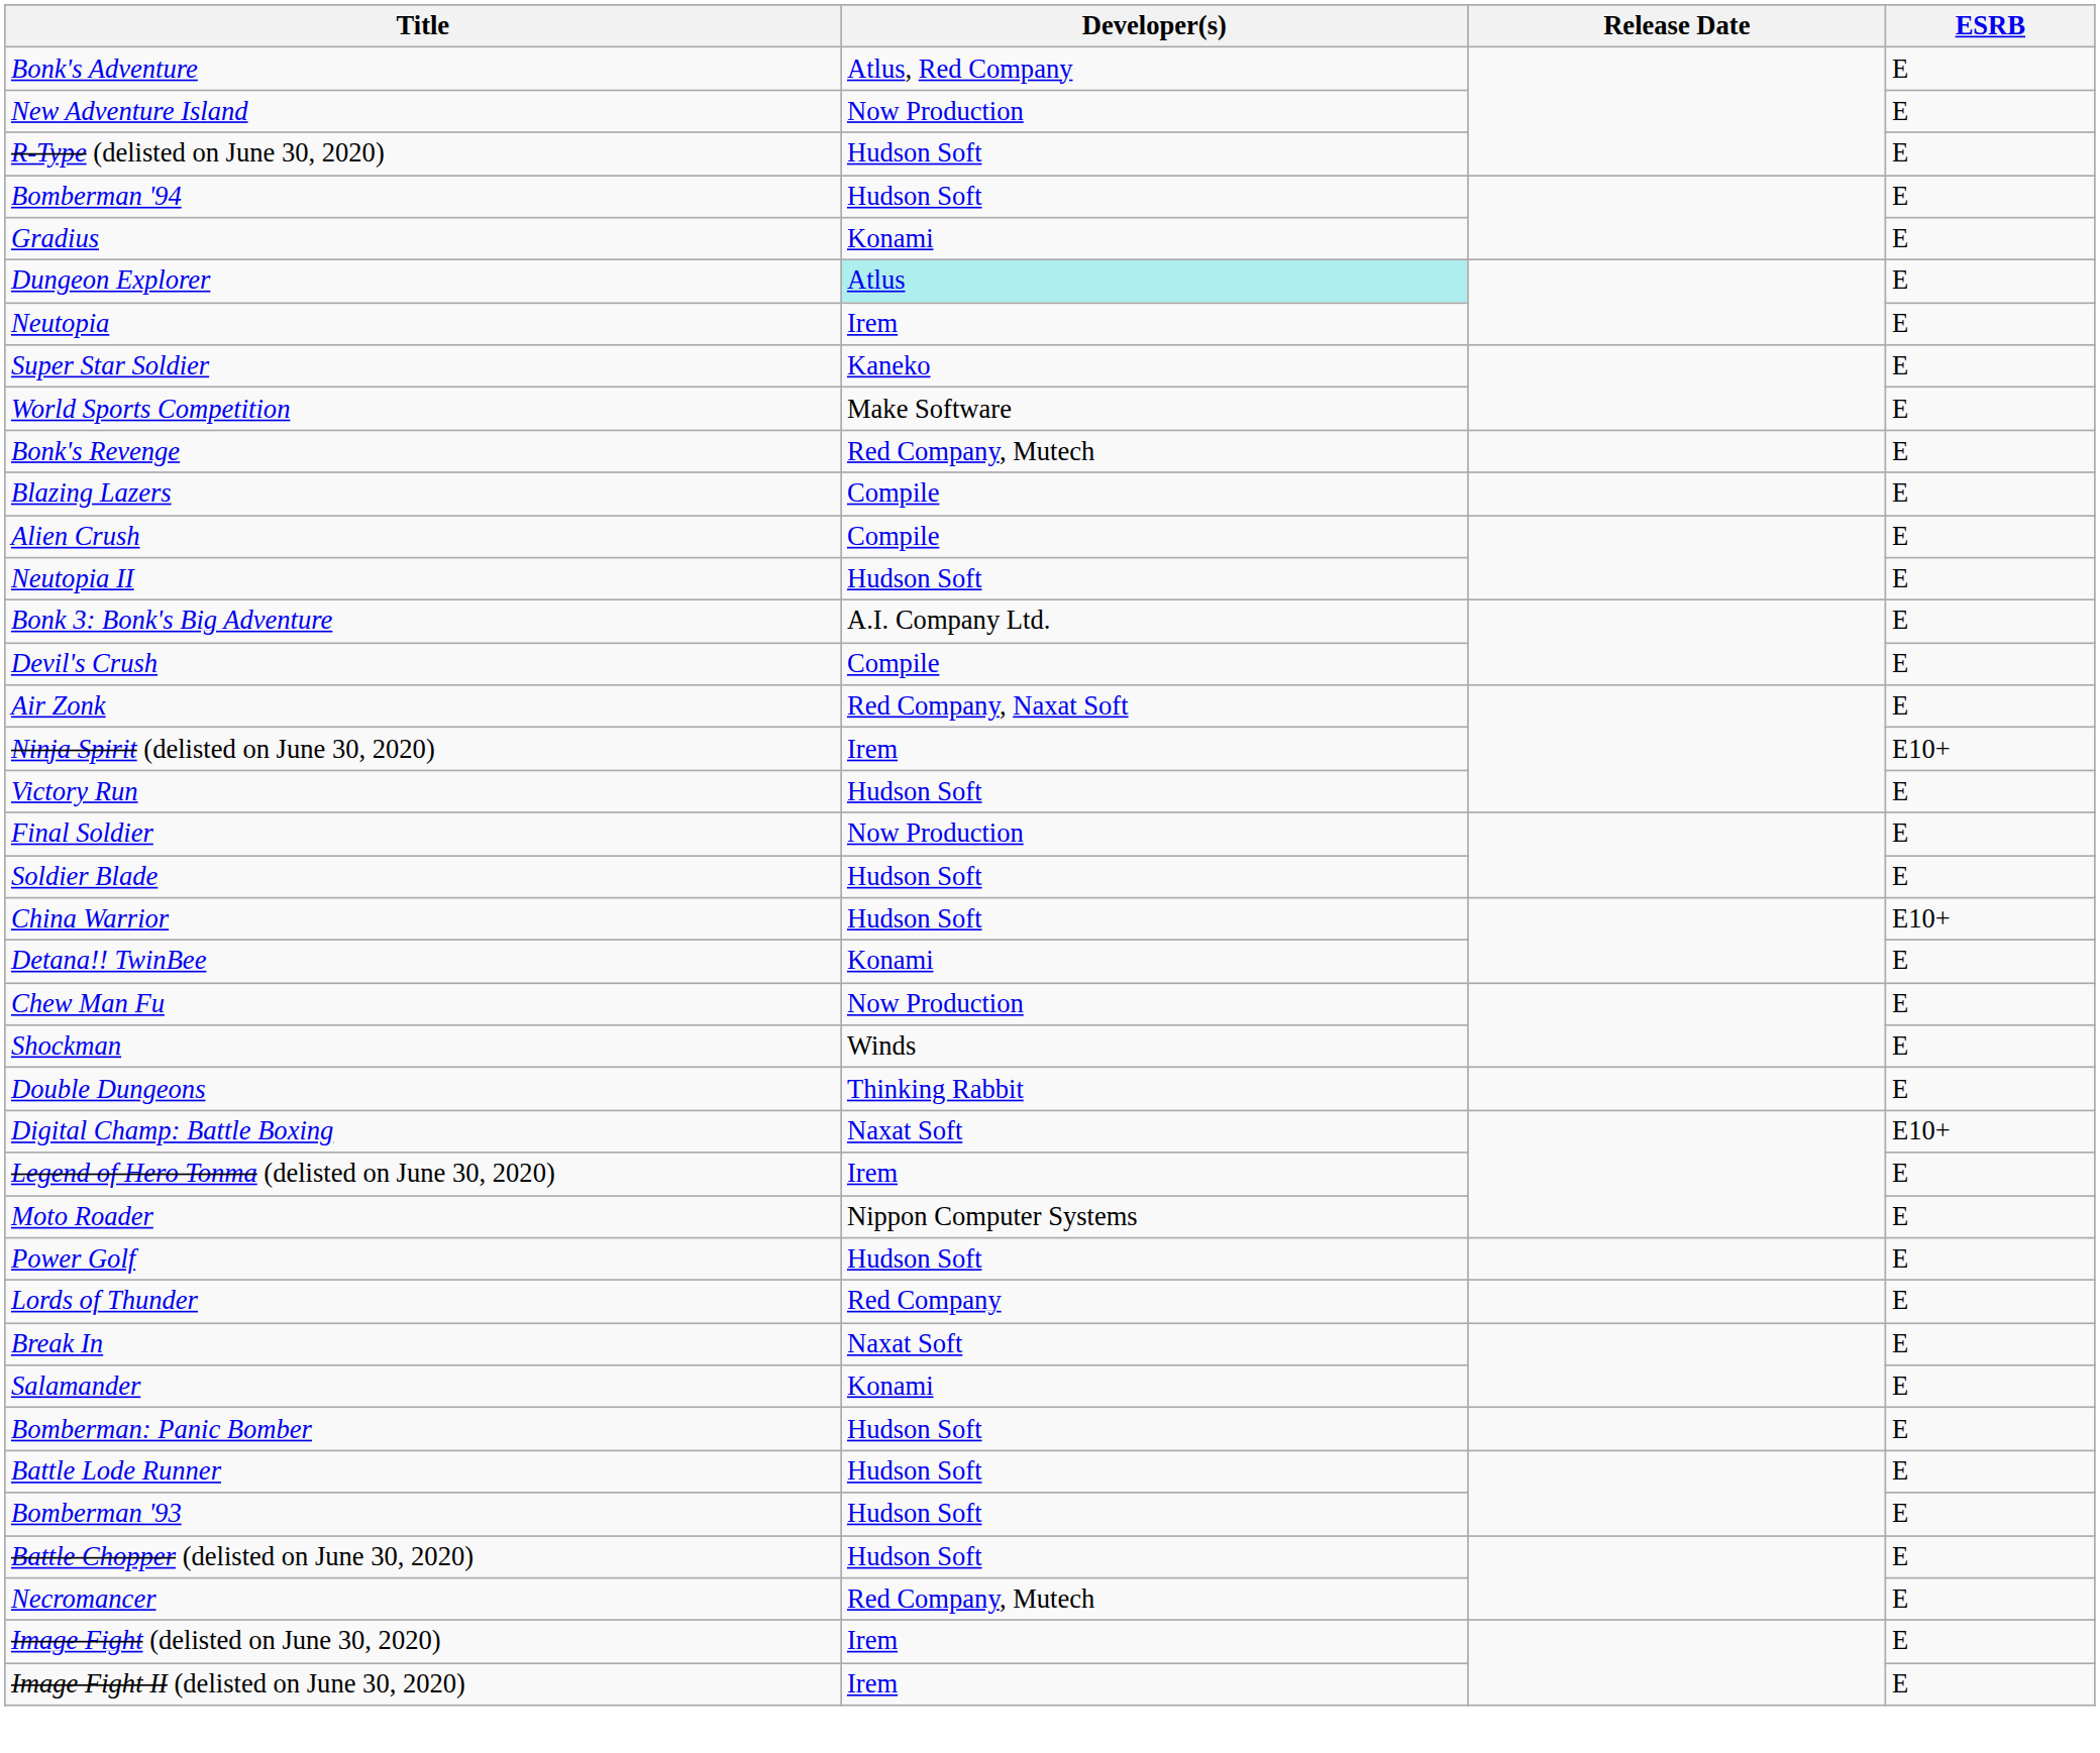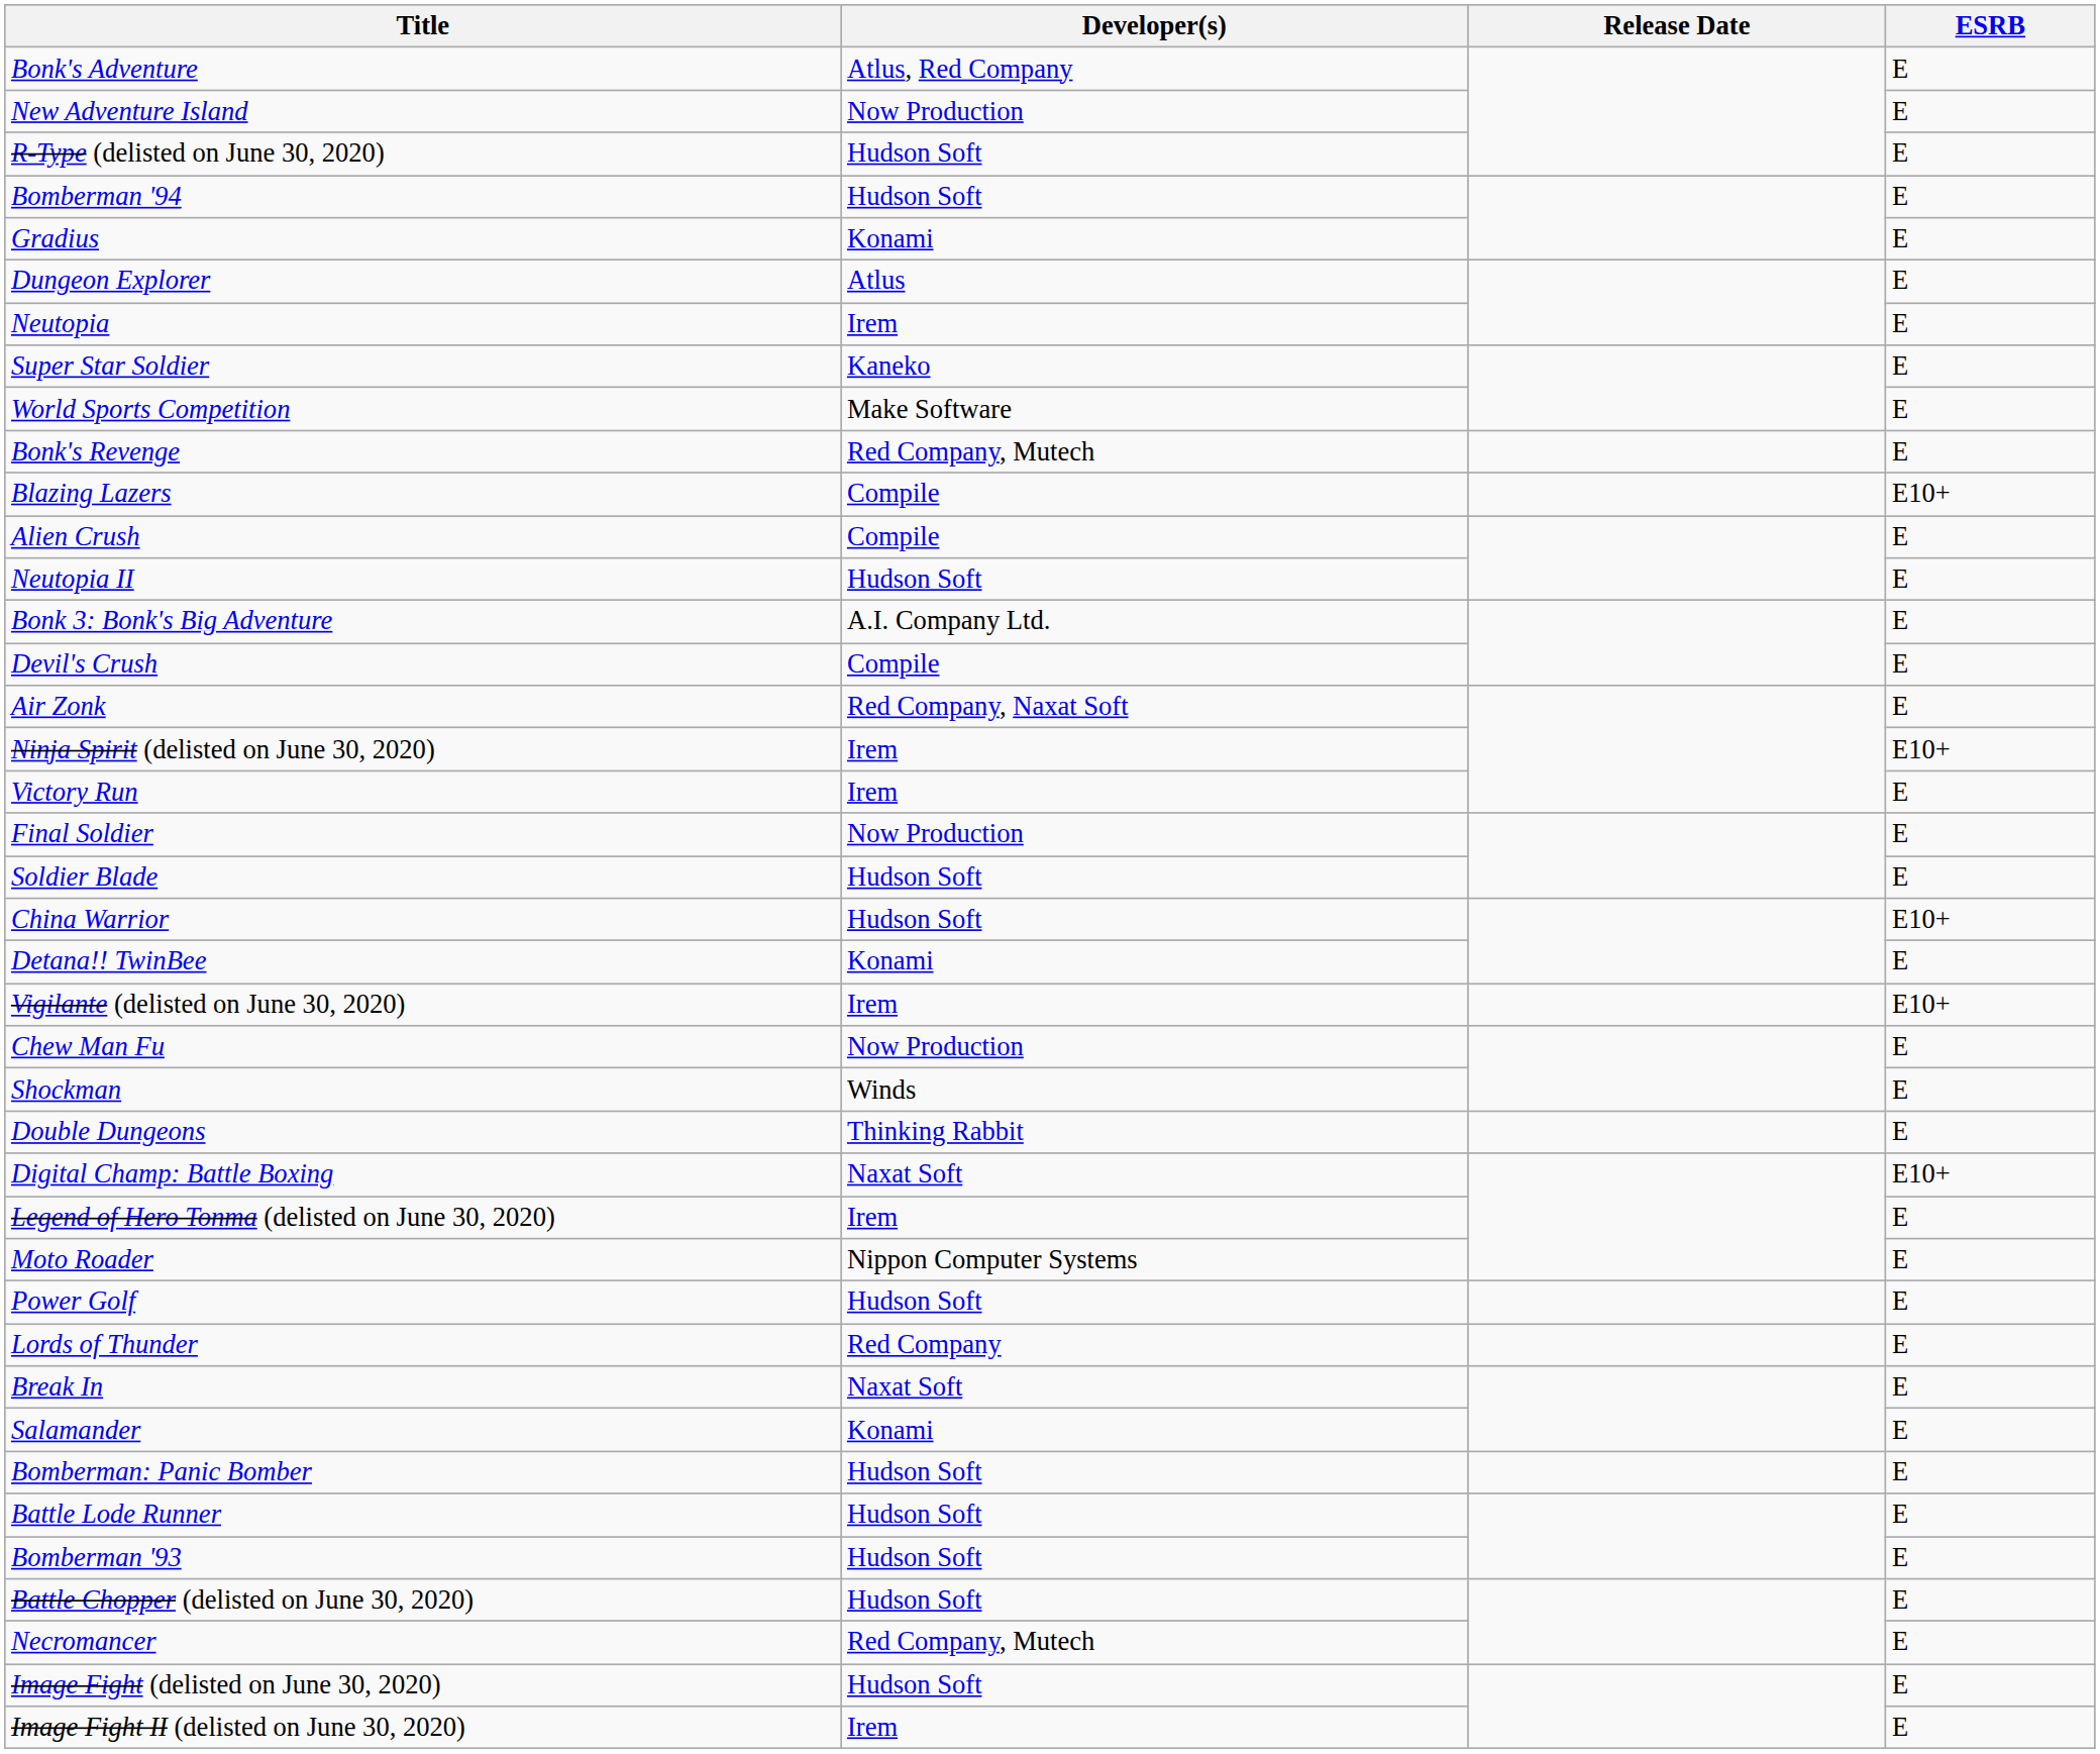Dungeon Explorer | Developer(s): paleturquoise background -> no background
Blazing Lazers | ESRB: E -> E10+
Victory Run | Developer(s): Hudson Soft -> Irem
+ row: Vigilante (delisted on June 30, 2020) | Irem | E10+
Image Fight (delisted on June 30, 2020) | Developer(s): Irem -> Hudson Soft
